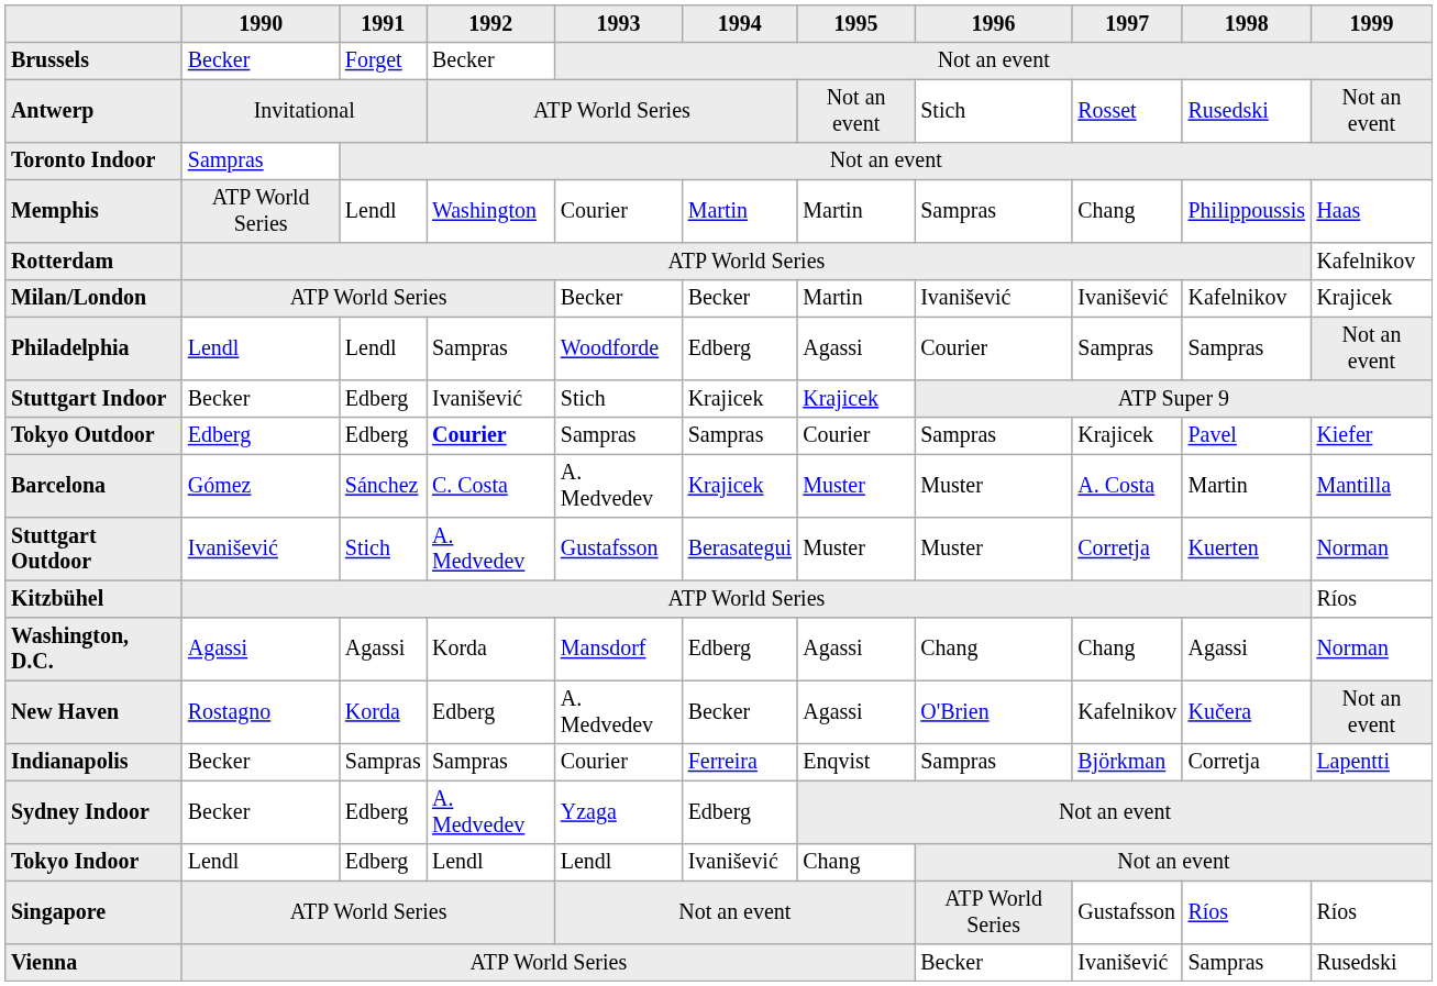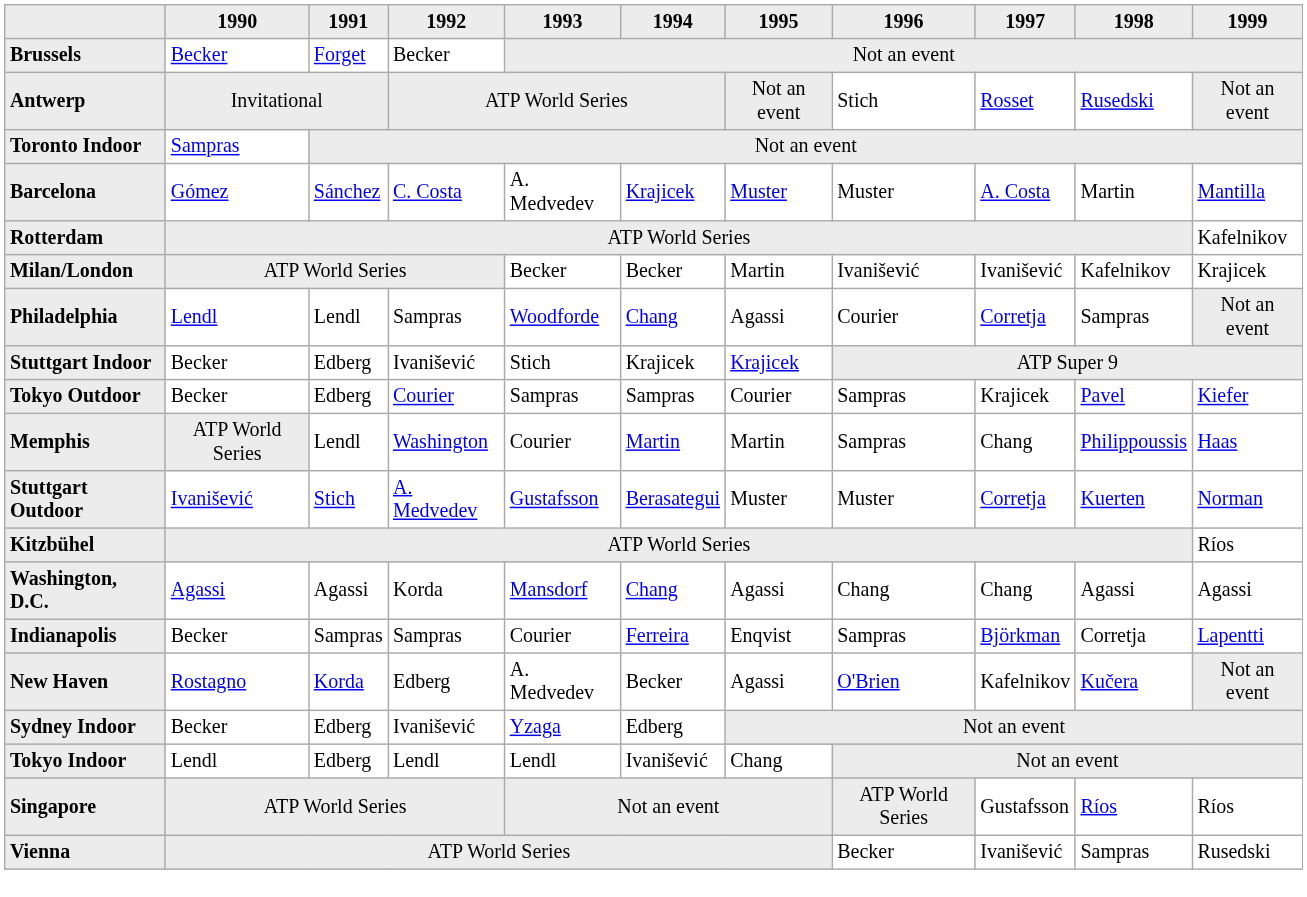rows swapped: Memphis <-> Barcelona
Philadelphia | 1994: Edberg -> Chang
Philadelphia | 1997: Sampras -> Corretja
Tokyo Outdoor | 1990: Edberg -> Becker
Tokyo Outdoor | 1992: bold -> normal
Washington, D.C. | 1994: Edberg -> Chang
Washington, D.C. | 1999: Norman -> Agassi
rows swapped: Indianapolis <-> New Haven
Sydney Indoor | 1992: A. Medvedev -> Ivanišević
